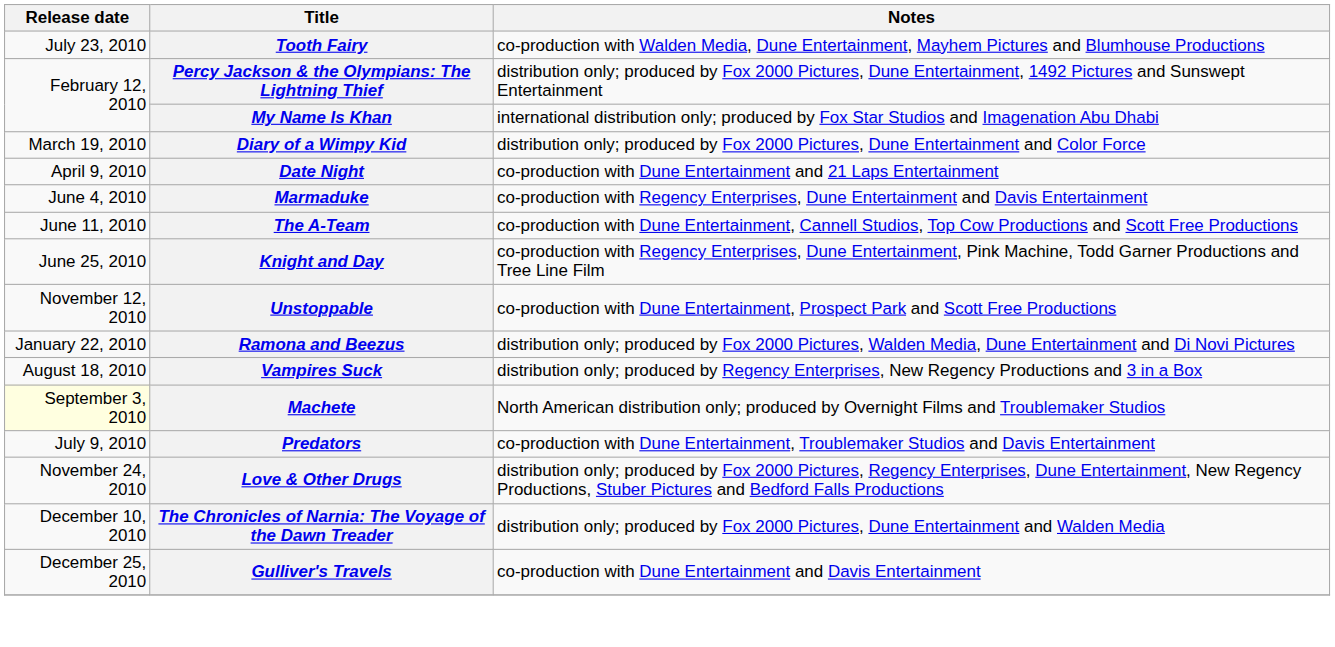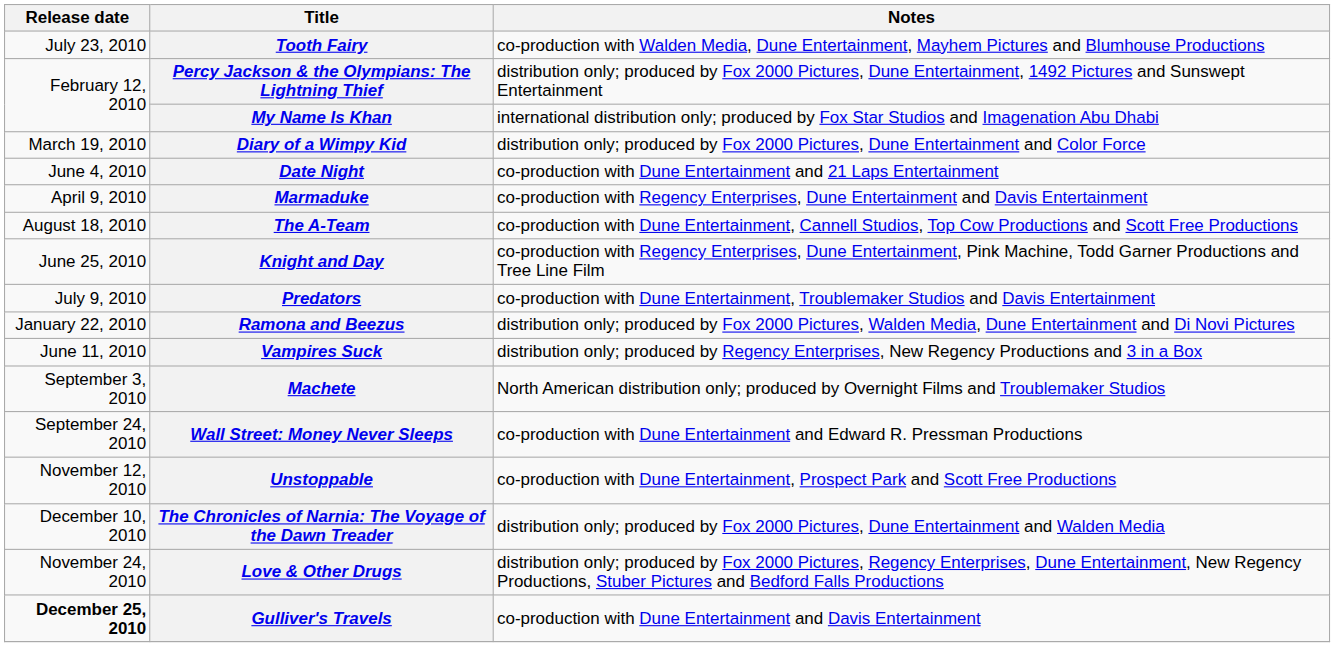Date Night | Release date: April 9, 2010 -> June 4, 2010
Marmaduke | Release date: June 4, 2010 -> April 9, 2010
The A-Team | Release date: June 11, 2010 -> August 18, 2010
rows swapped: Predators <-> Unstoppable
Vampires Suck | Release date: August 18, 2010 -> June 11, 2010
Machete | Release date: lightyellow background -> no background
+ row: September 24, 2010 | Wall Street: Money Never Sleeps | co-production with Dune Entertainment and Edward R. Pressman Productions
rows swapped: Love & Other Drugs <-> The Chronicles of Narnia: The Voyage of the Dawn Treader
Gulliver's Travels | Release date: normal -> bold
